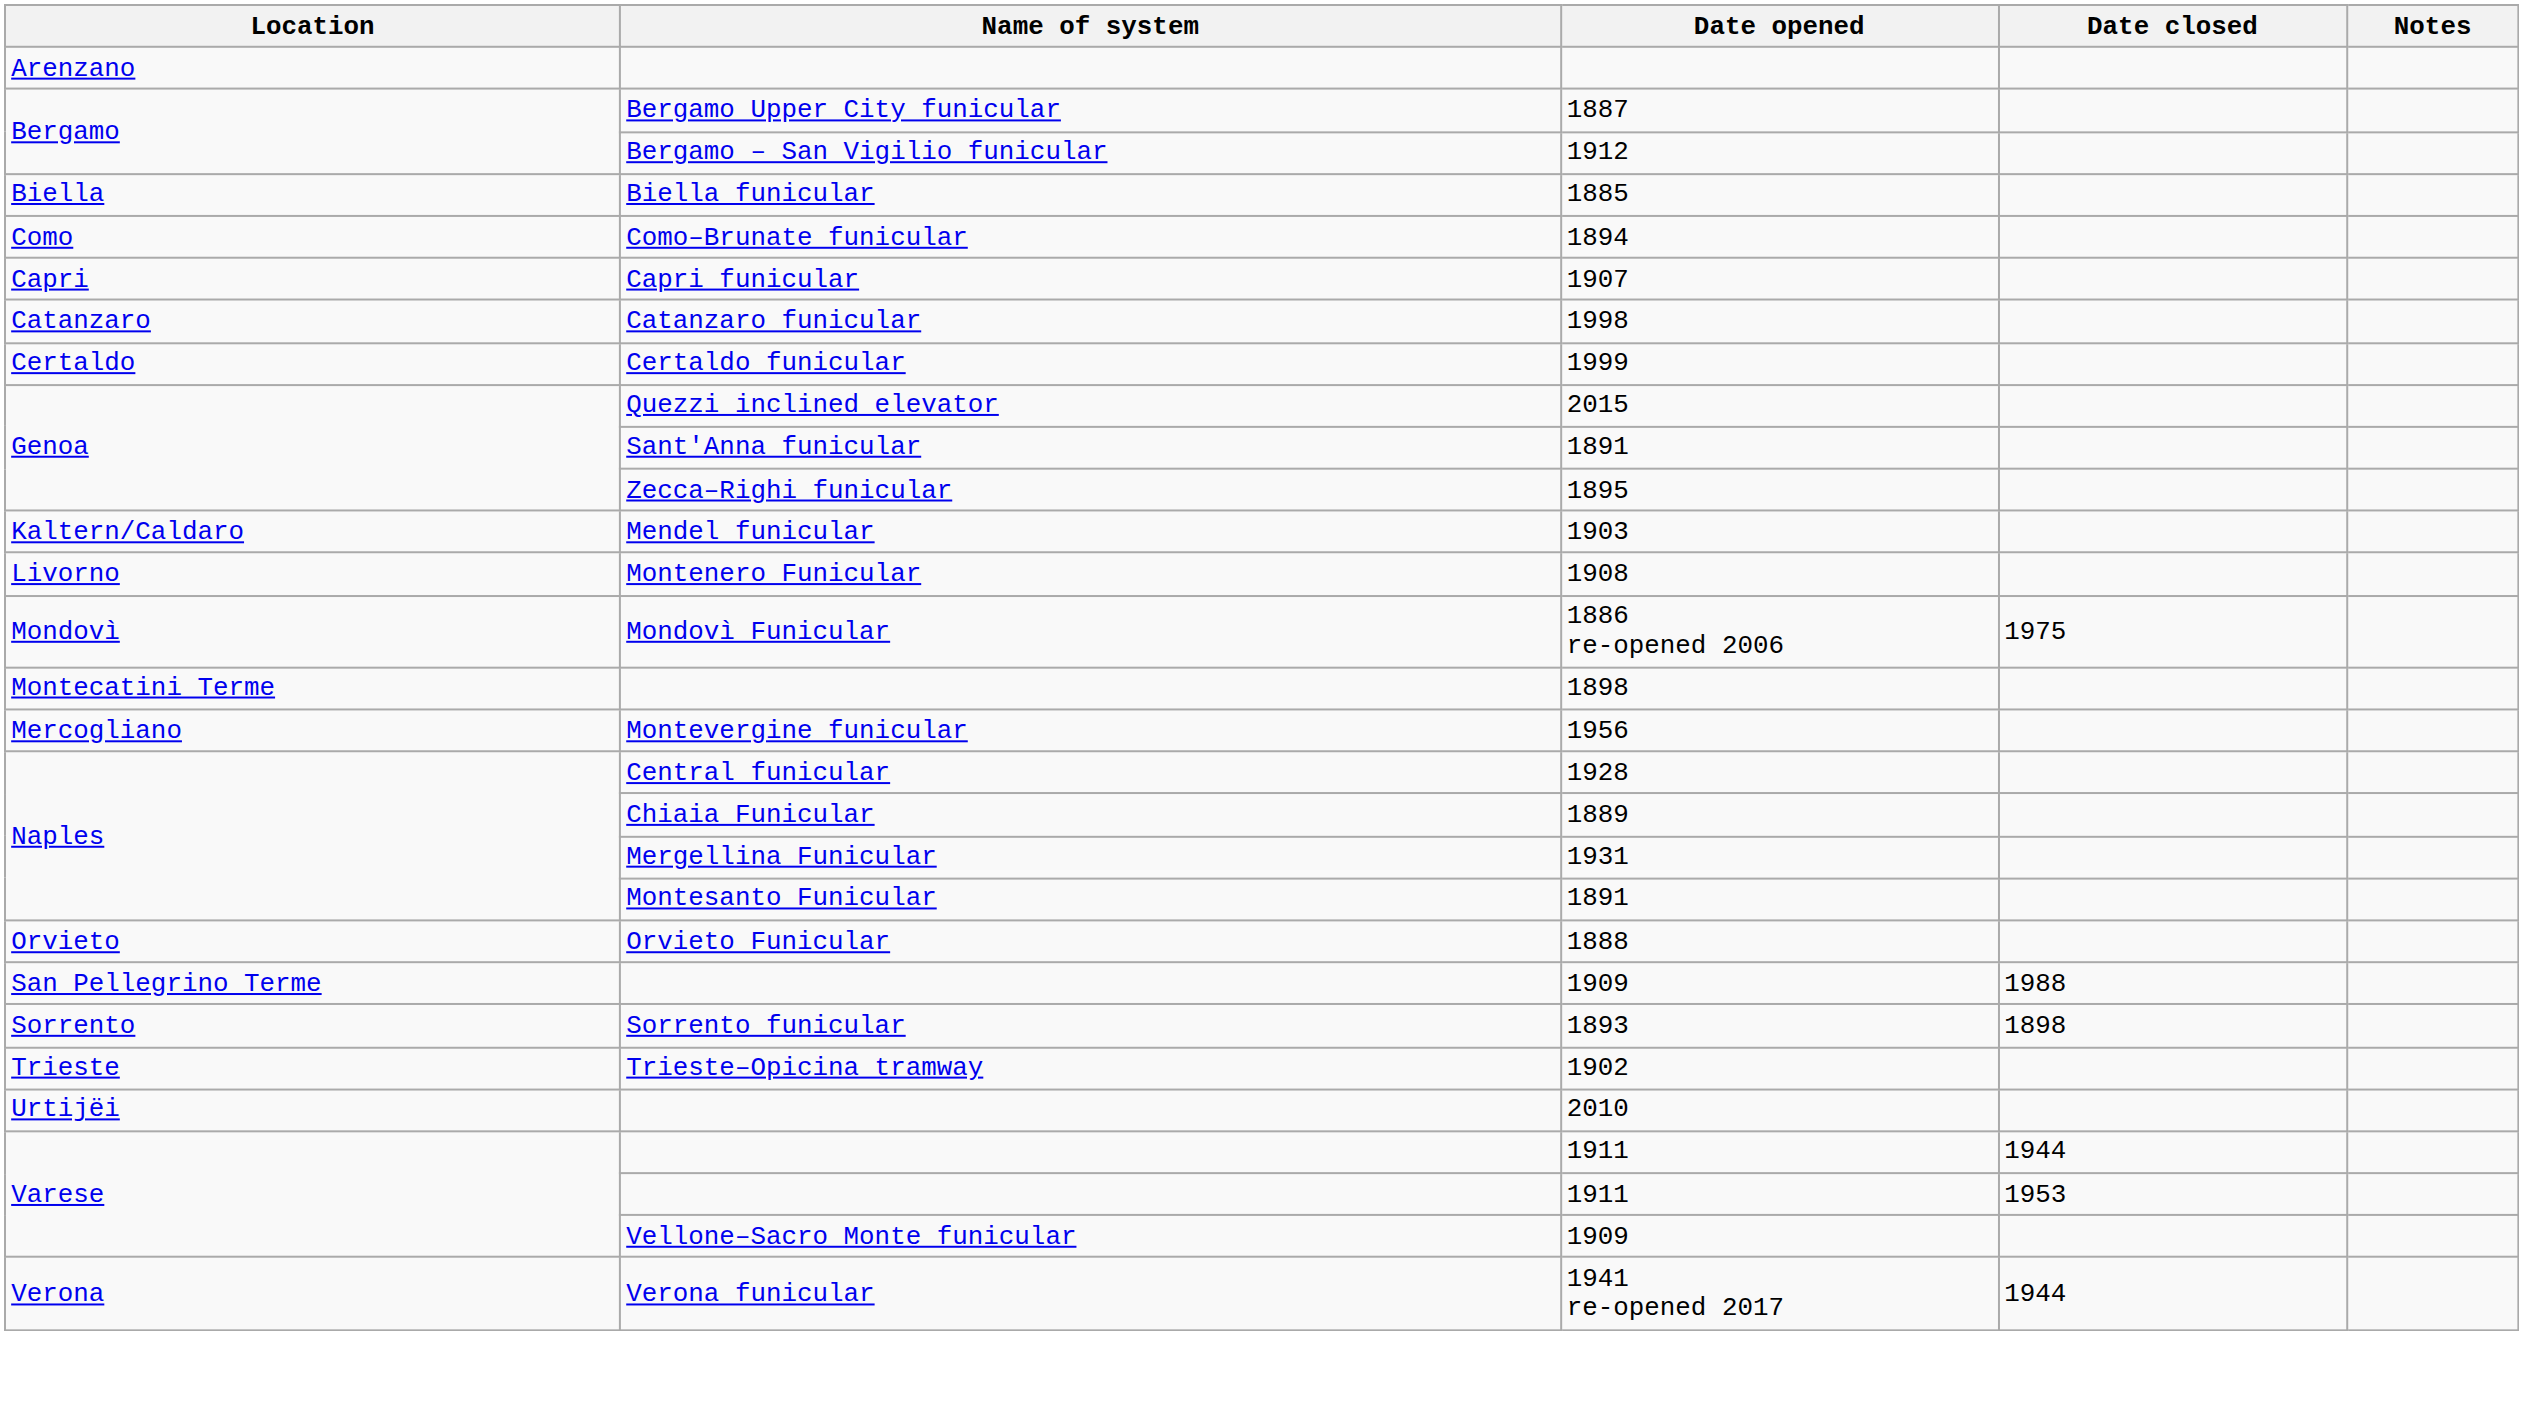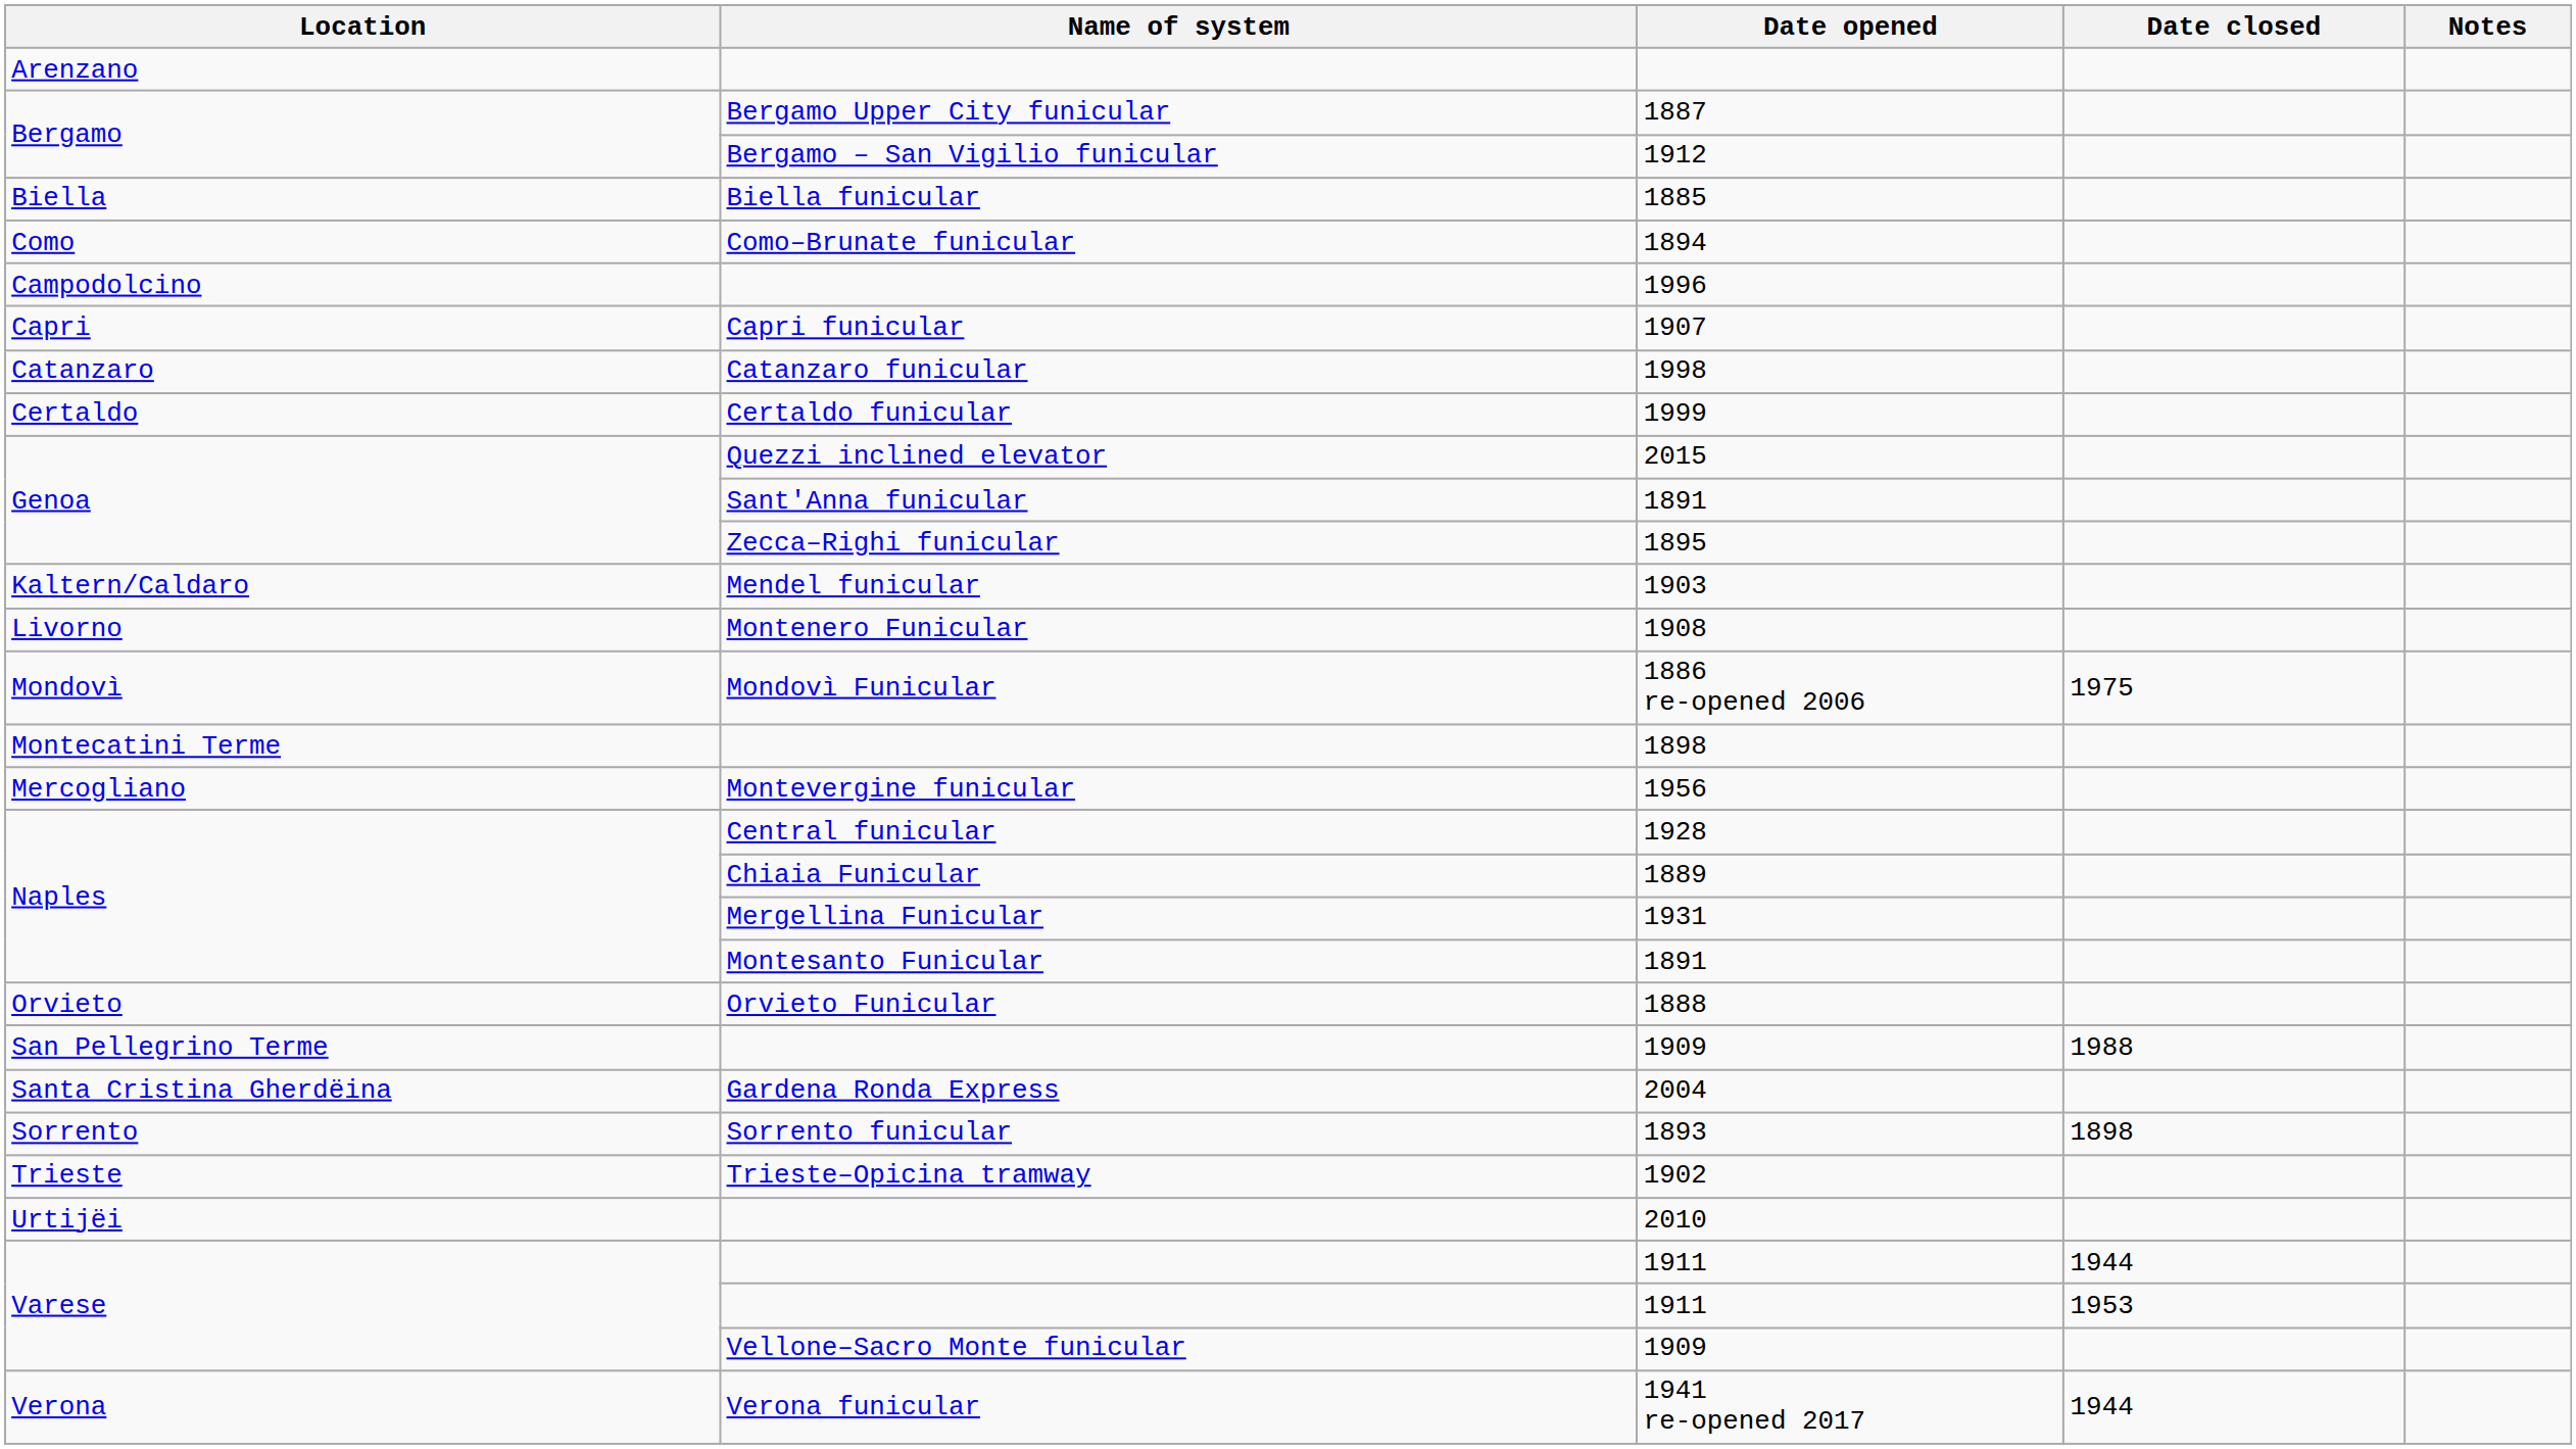+ row: Campodolcino | 1996
+ row: Santa Cristina Gherdëina | Gardena Ronda Express | 2004
